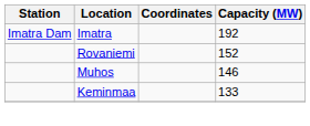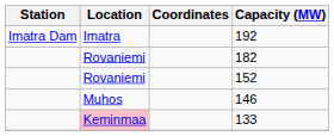+ row: Rovaniemi | 182
133 | Location: no background -> pink background
